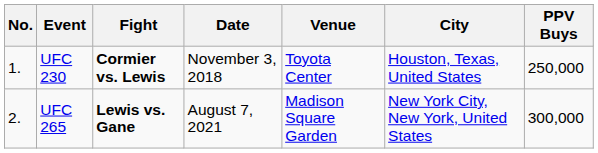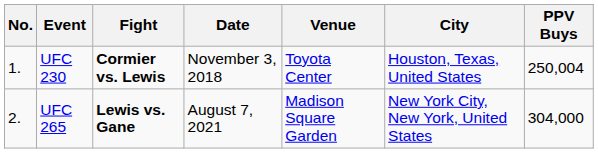UFC 230 | PPV Buys: 250,000 -> 250,004
UFC 265 | PPV Buys: 300,000 -> 304,000
